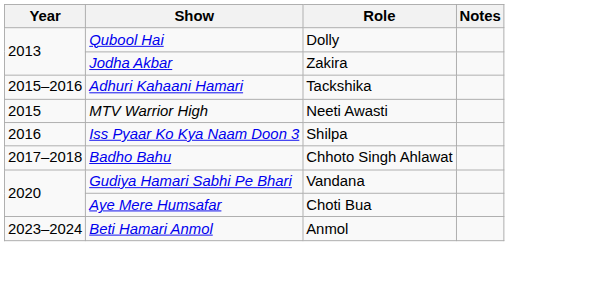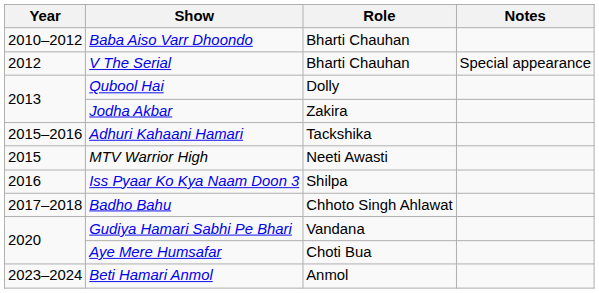+ row: 2010–2012 | Baba Aiso Varr Dhoondo | Bharti Chauhan
+ row: 2012 | V The Serial | Bharti Chauhan | Special appearance
